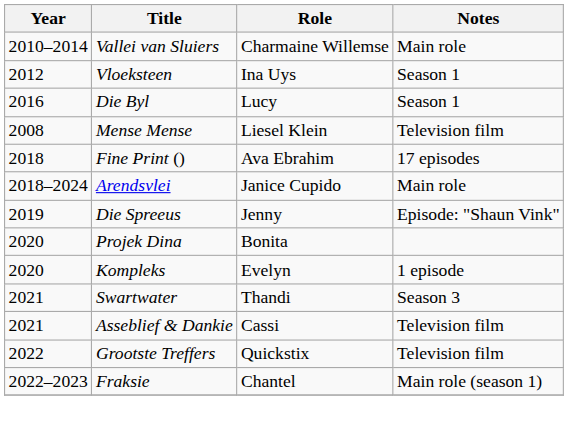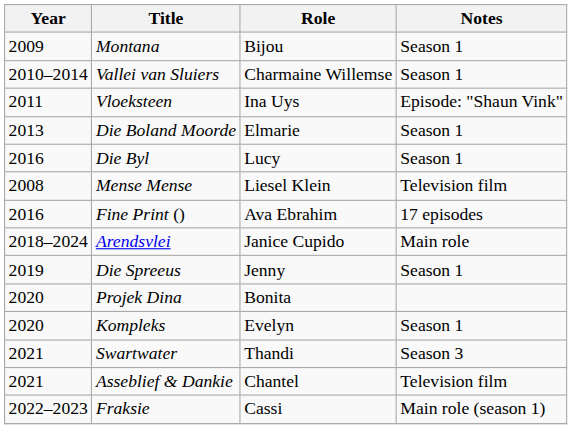+ row: 2009 | Montana | Bijou | Season 1
Vallei van Sluiers | Notes: Main role -> Season 1
Vloeksteen | Year: 2012 -> 2011
Vloeksteen | Notes: Season 1 -> Episode: "Shaun Vink"
+ row: 2013 | Die Boland Moorde | Elmarie | Season 1
Fine Print () | Year: 2018 -> 2016
Die Spreeus | Notes: Episode: "Shaun Vink" -> Season 1
Kompleks | Notes: 1 episode -> Season 1
Asseblief & Dankie | Role: Cassi -> Chantel
- row: 2022 | Grootste Treffers | Quickstix | Television film
Fraksie | Role: Chantel -> Cassi
